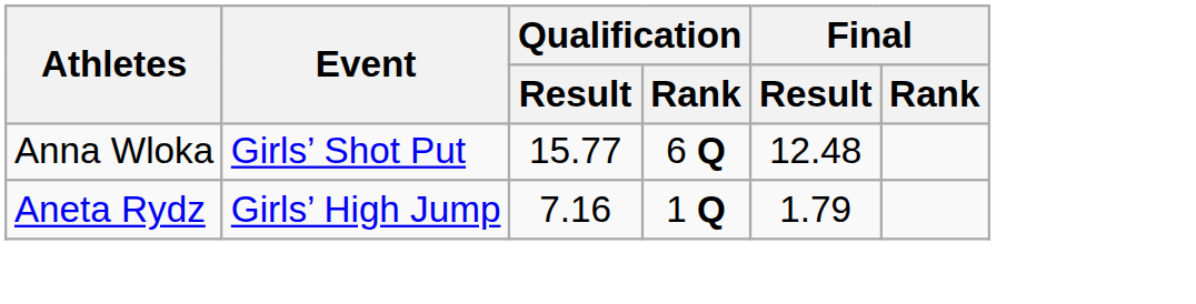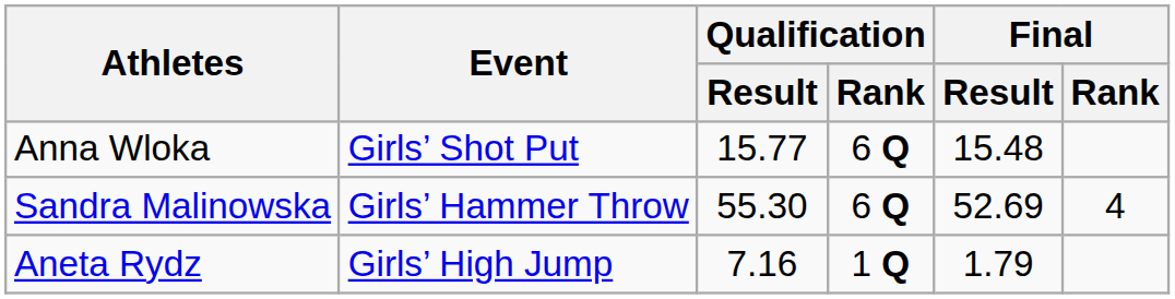Anna Wloka | Final / Result: 12.48 -> 15.48
+ row: Sandra Malinowska | Girls’ Hammer Throw | 55.30 | 6 Q | 52.69 | 4
